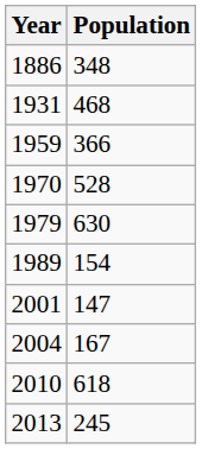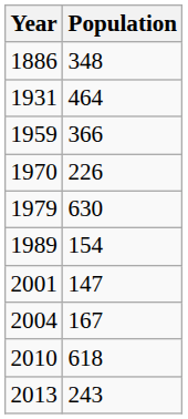1931 | Population: 468 -> 464
1970 | Population: 528 -> 226
2013 | Population: 245 -> 243
